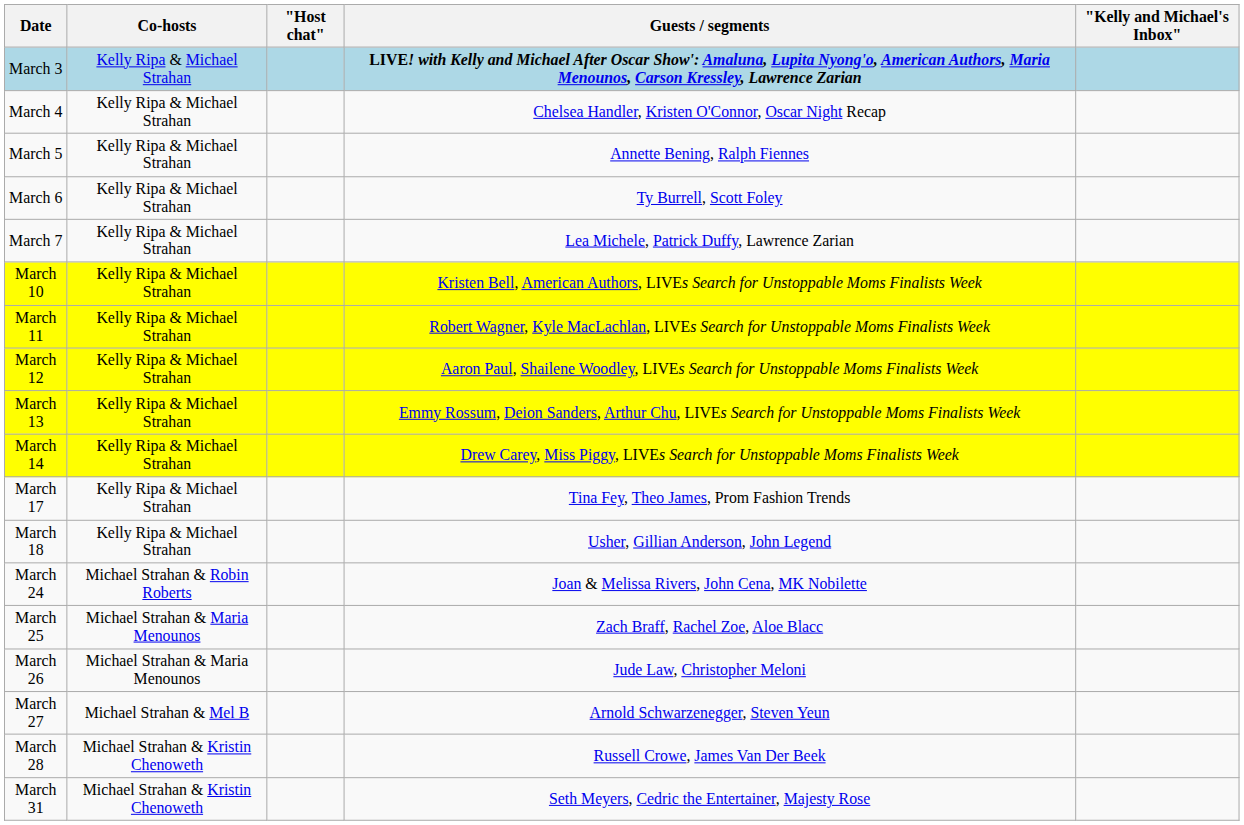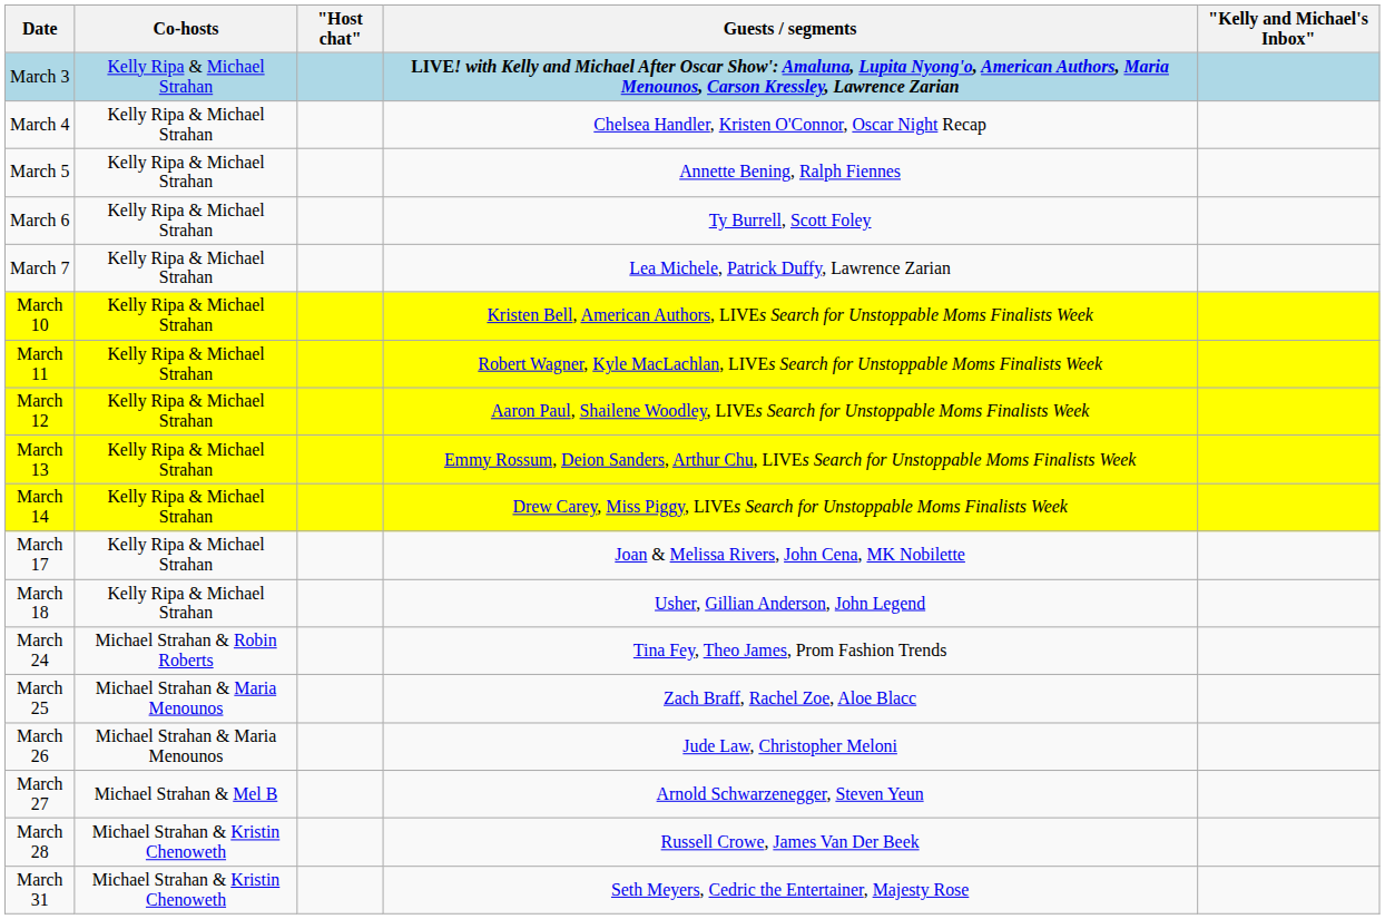March 17 | Guests / segments: Tina Fey, Theo James, Prom Fashion Trends -> Joan & Melissa Rivers, John Cena, MK Nobilette
March 24 | Guests / segments: Joan & Melissa Rivers, John Cena, MK Nobilette -> Tina Fey, Theo James, Prom Fashion Trends
